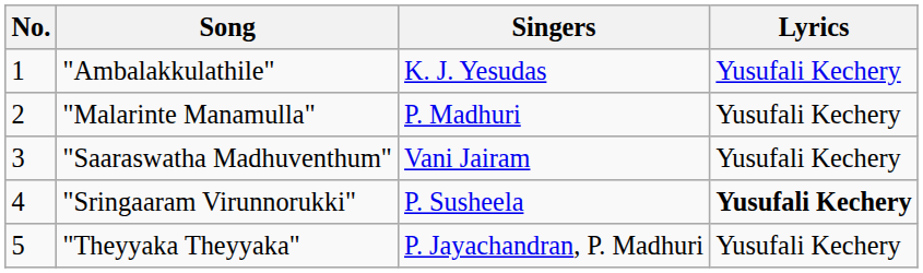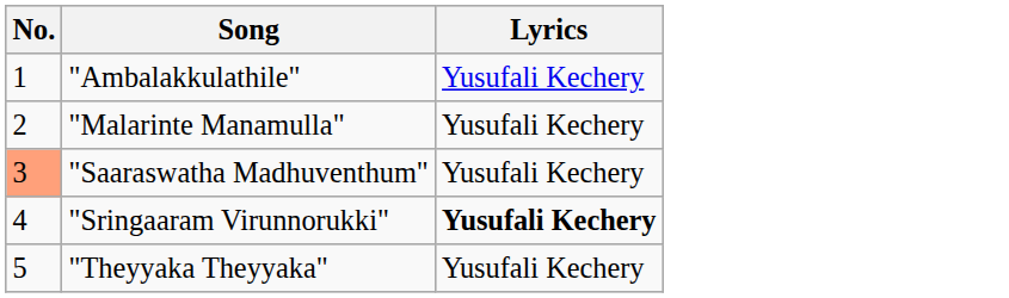- column: Singers | K. J. Yesudas | P. Madhuri | Vani Jairam | P. Susheela | P. Jayachandran, P. Madhuri
"Saaraswatha Madhuventhum" | No.: no background -> lightsalmon background
